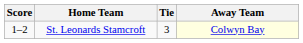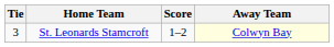columns swapped: Tie <-> Score
